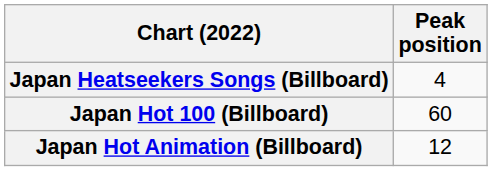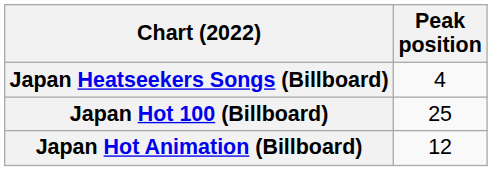Japan Hot 100 (Billboard) | Peak position: 60 -> 25
